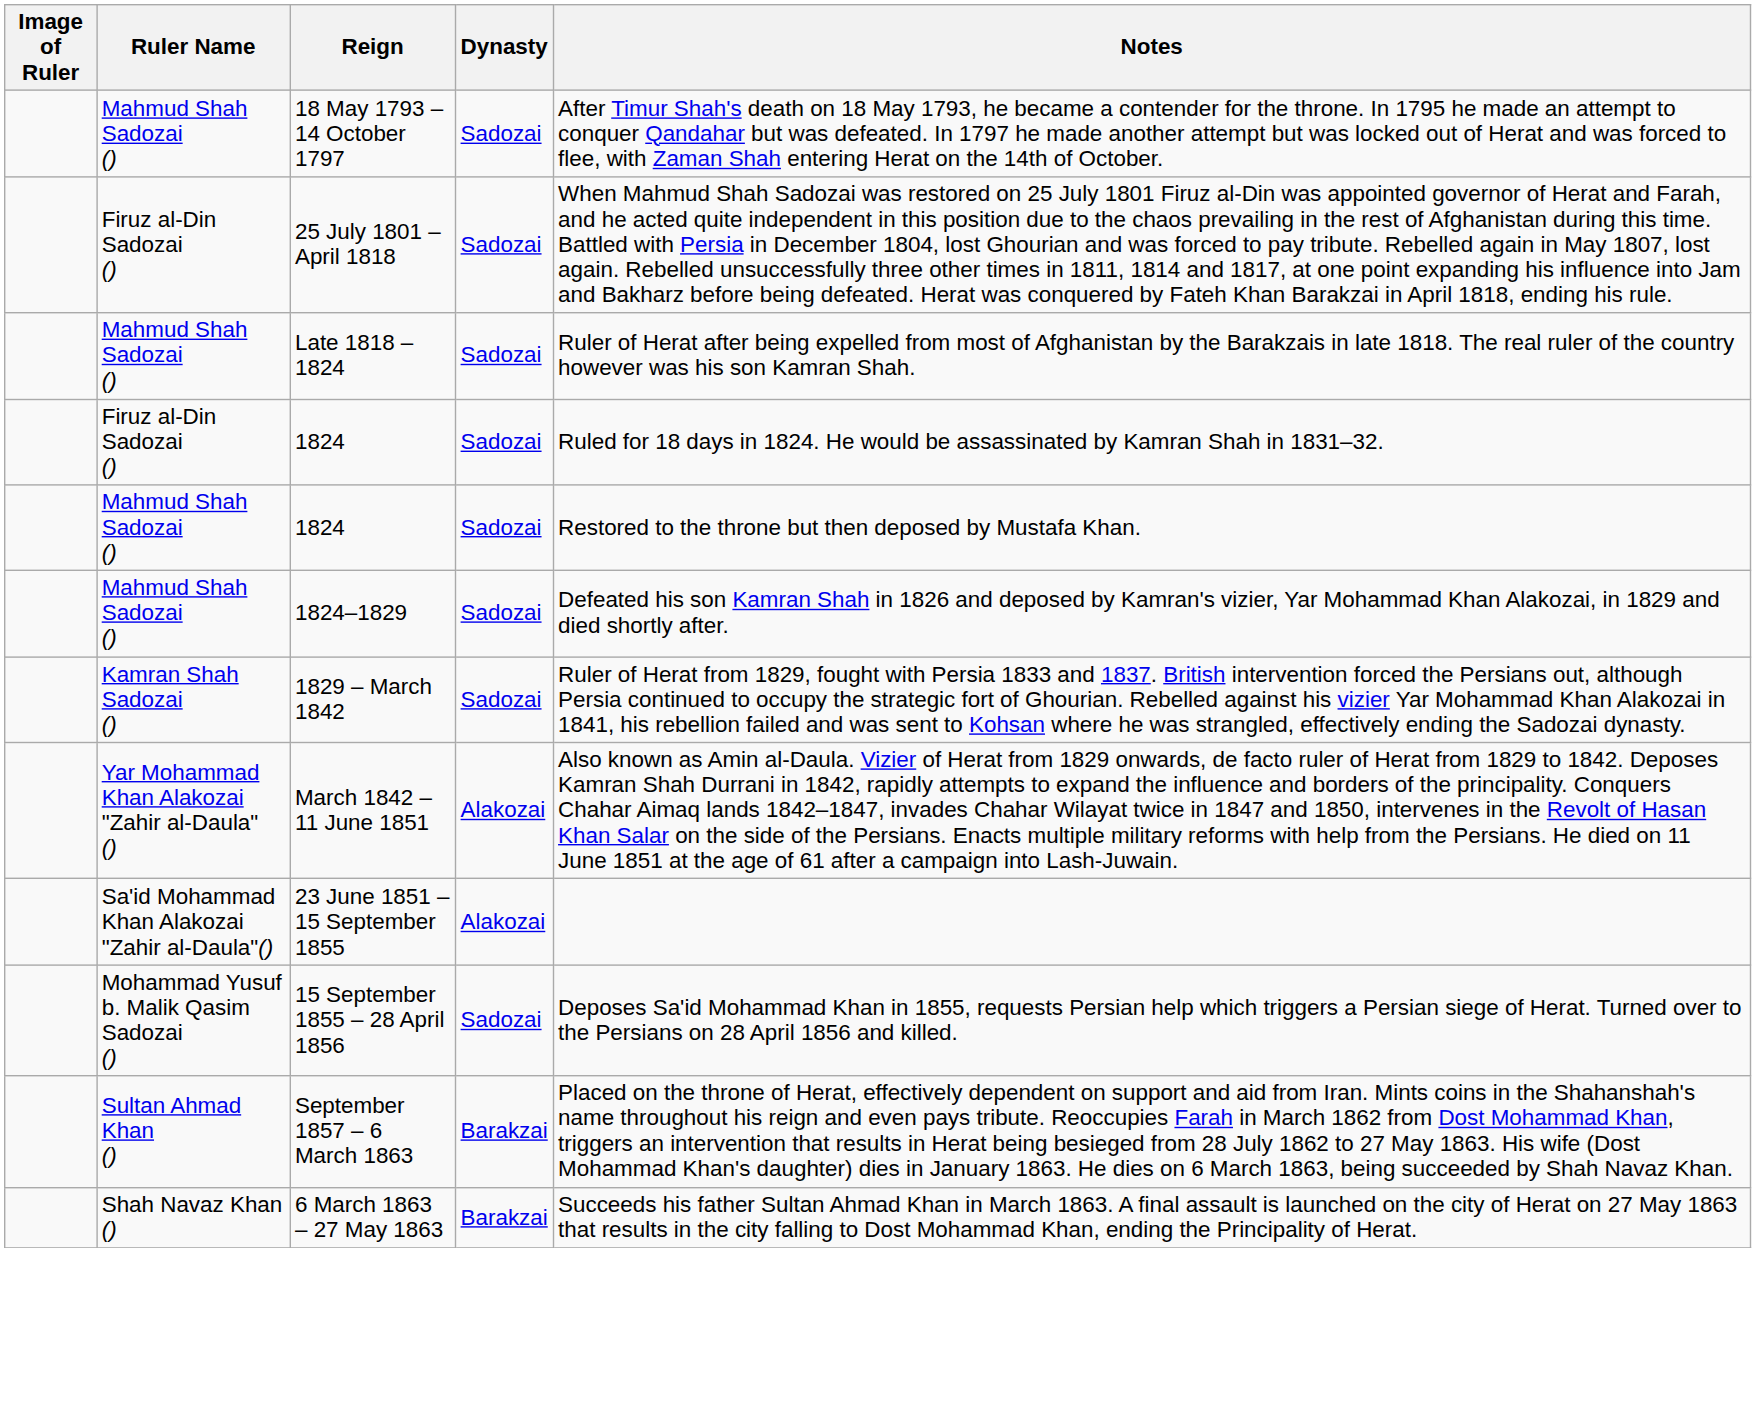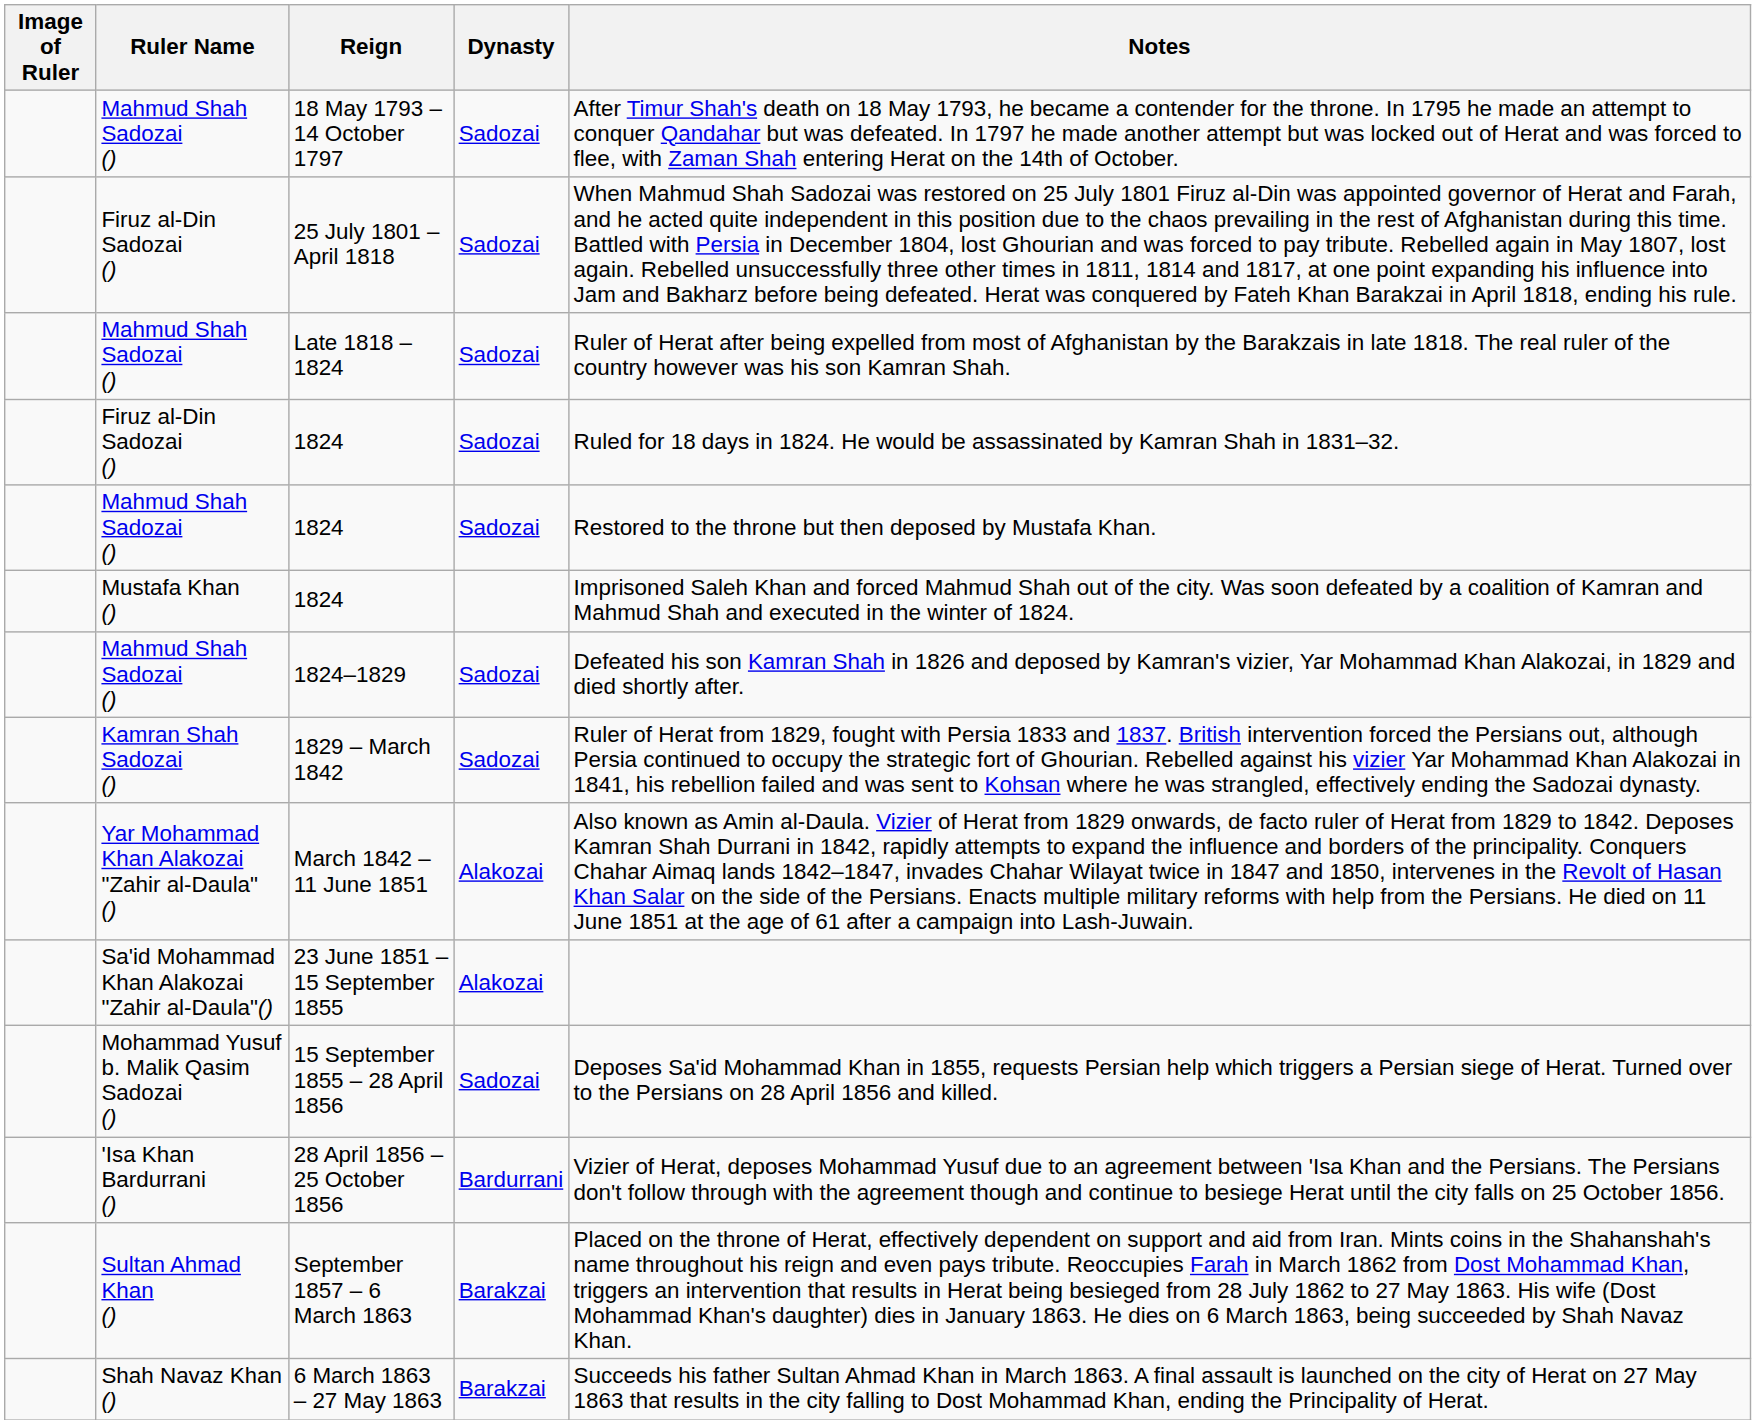+ row: Mustafa Khan () | 1824 | Imprisoned Saleh Khan and forced Mahmud Shah out of the city. Was soon defeated by a coalition of Kamran and Mahmud Shah and executed in the winter of 1824.
+ row: 'Isa Khan Bardurrani () | 28 April 1856 – 25 October 1856 | Bardurrani | Vizier of Herat, deposes Mohammad Yusuf due to an agreement between 'Isa Khan and the Persians. The Persians don't follow through with the agreement though and continue to besiege Herat until the city falls on 25 October 1856.
